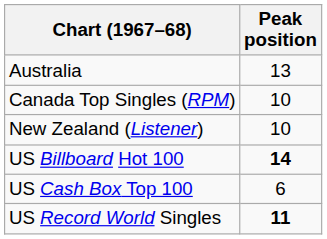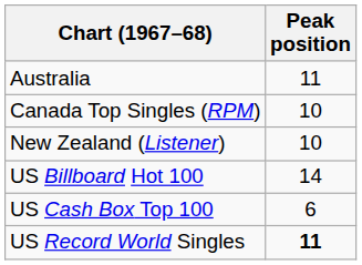Australia | Peak position: 13 -> 11
US Billboard Hot 100 | Peak position: bold -> normal
